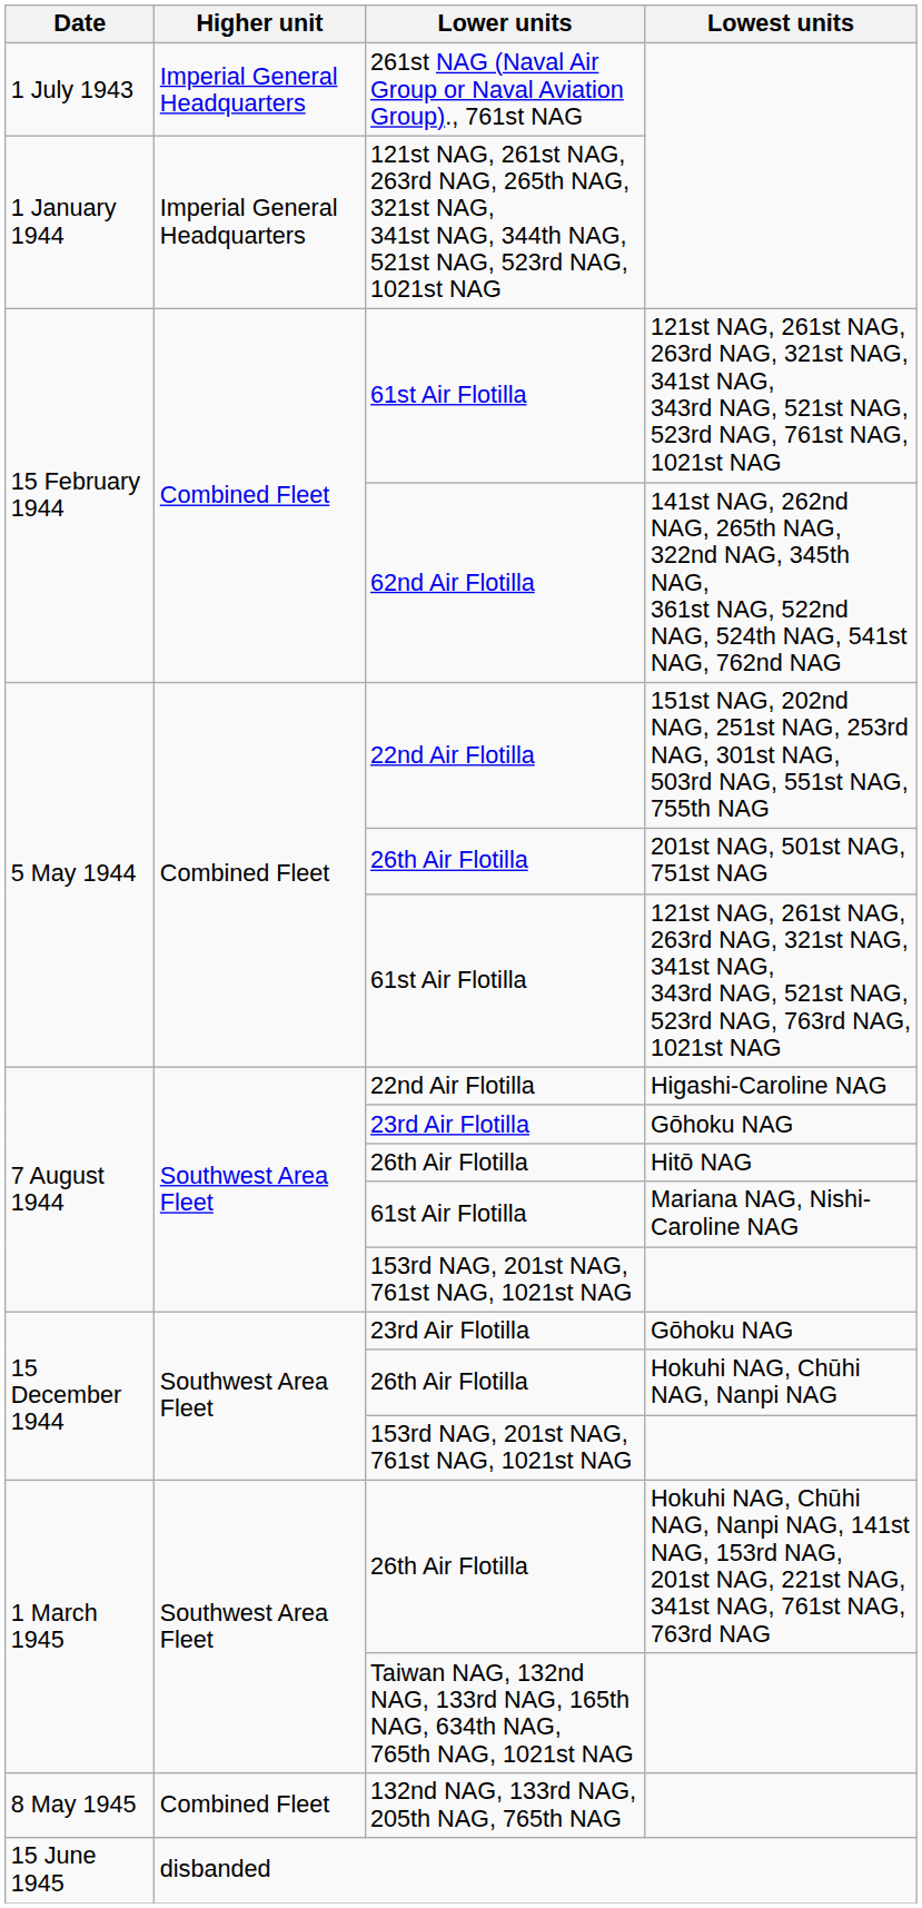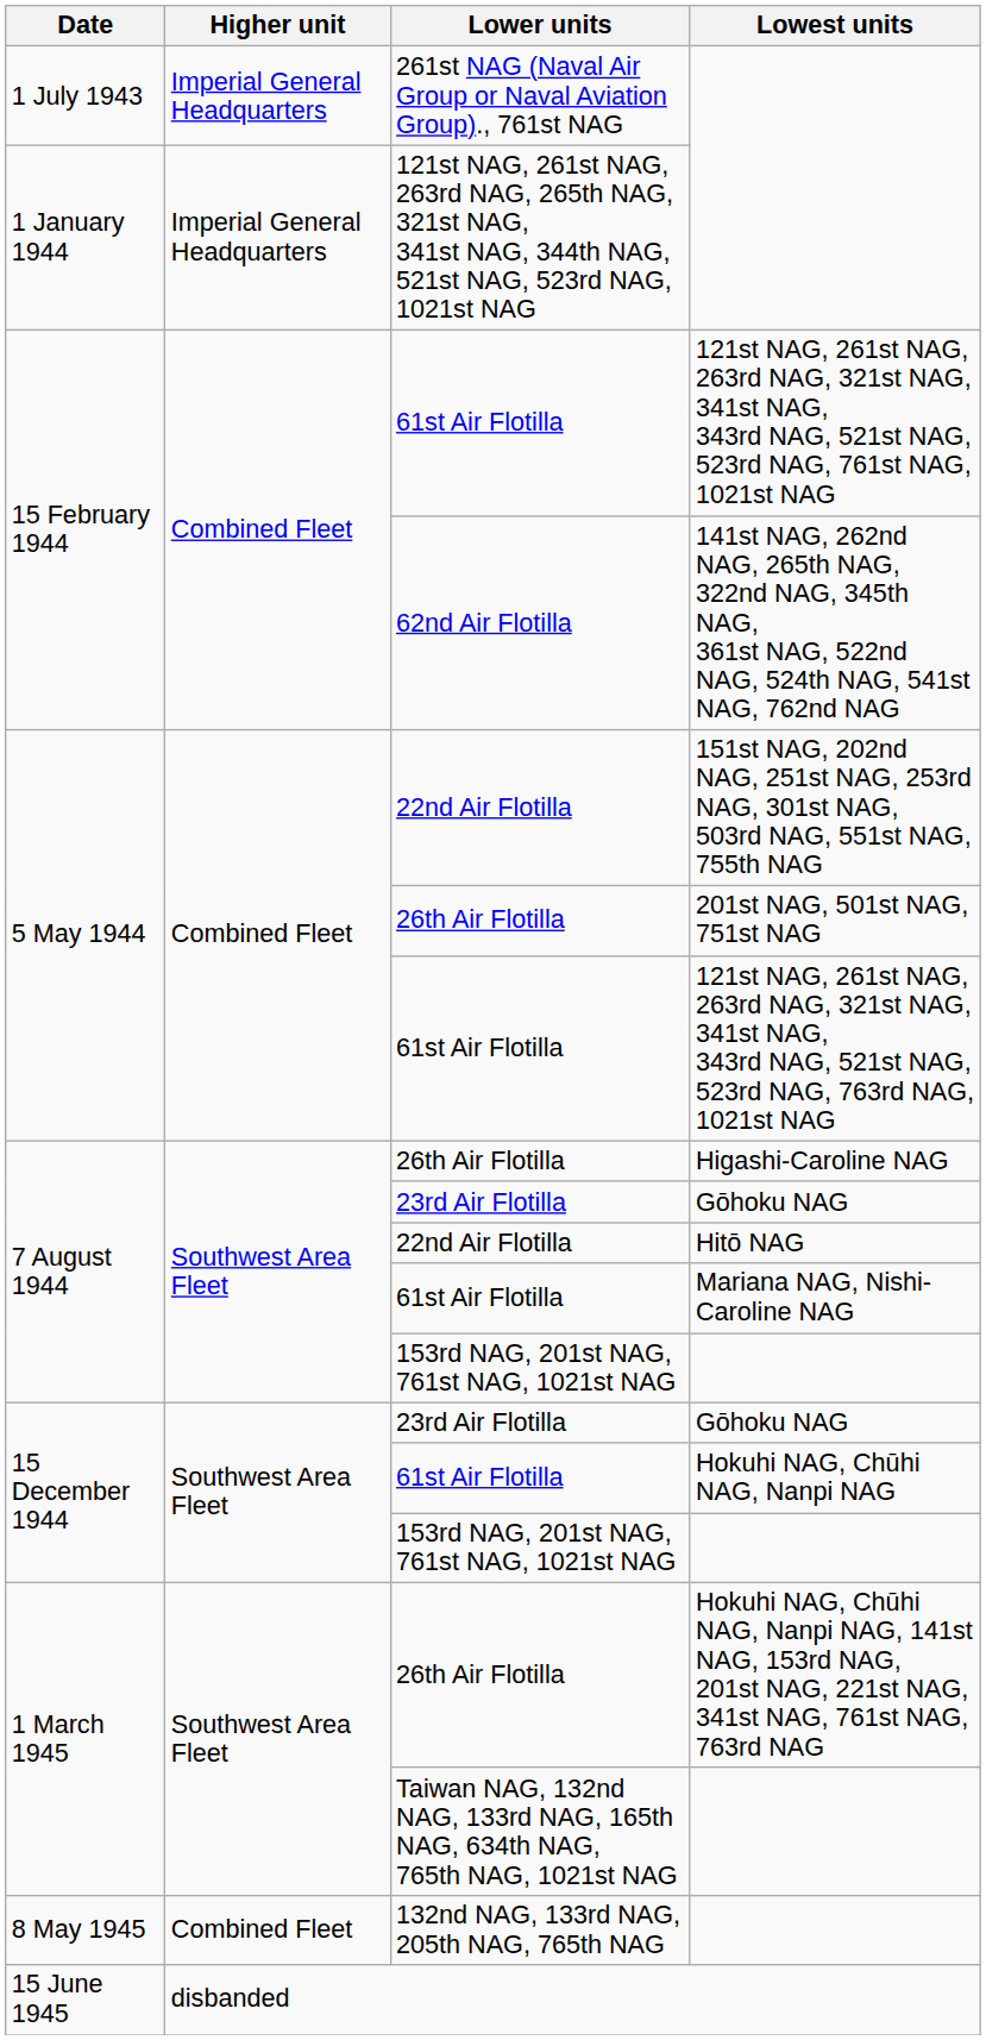Higashi-Caroline NAG | Lower units: 22nd Air Flotilla -> 26th Air Flotilla
Hitō NAG | Lower units: 26th Air Flotilla -> 22nd Air Flotilla
Hokuhi NAG, Chūhi NAG, Nanpi NAG | Lower units: 26th Air Flotilla -> 61st Air Flotilla
